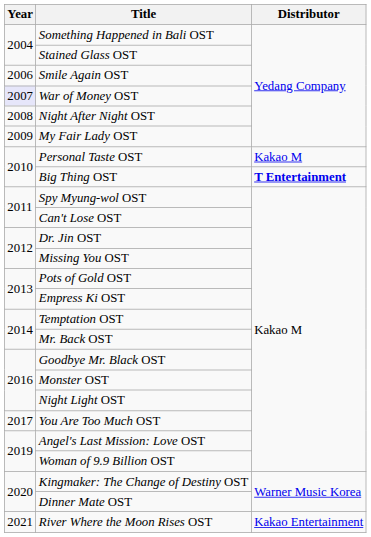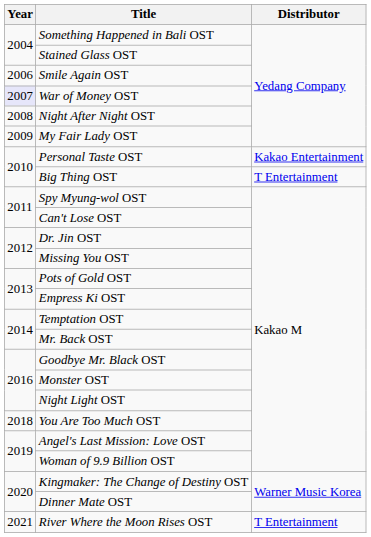Personal Taste OST | Distributor: Kakao M -> Kakao Entertainment
Big Thing OST | Distributor: bold -> normal
You Are Too Much OST | Year: 2017 -> 2018
River Where the Moon Rises OST | Distributor: Kakao Entertainment -> T Entertainment
